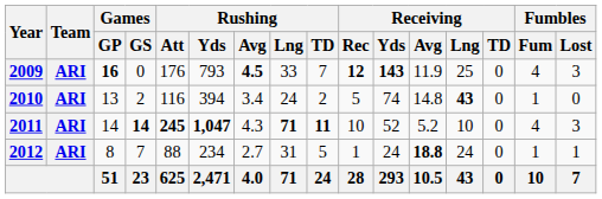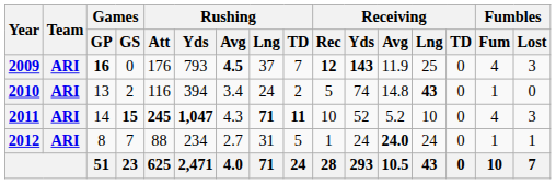2009 | Rushing / Lng: 33 -> 37
2011 | Games / GS: 14 -> 15
2012 | Receiving / Avg: 18.8 -> 24.0
